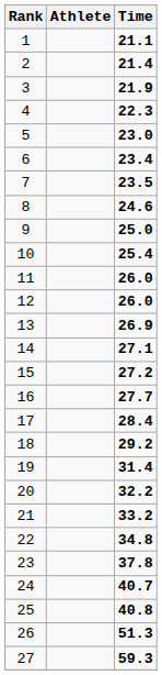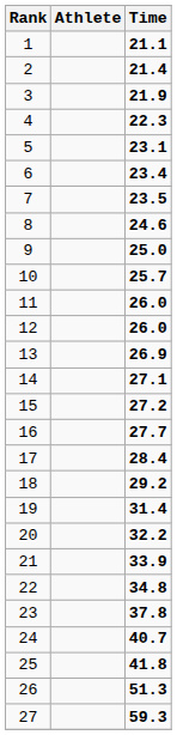5 | Time: 23.0 -> 23.1
10 | Time: 25.4 -> 25.7
21 | Time: 33.2 -> 33.9
25 | Time: 40.8 -> 41.8
